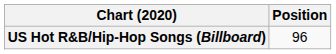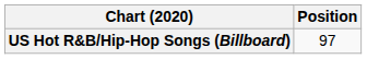US Hot R&B/Hip-Hop Songs (Billboard) | Position: 96 -> 97
